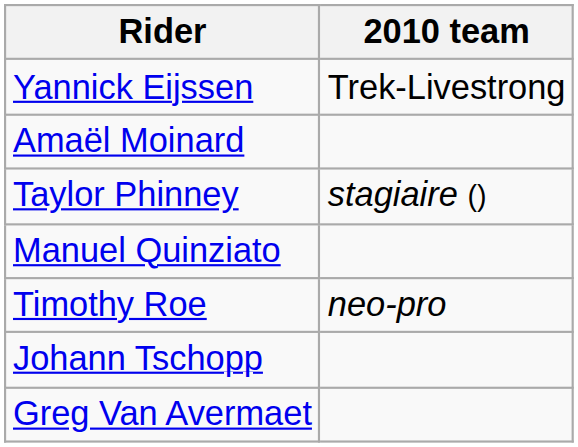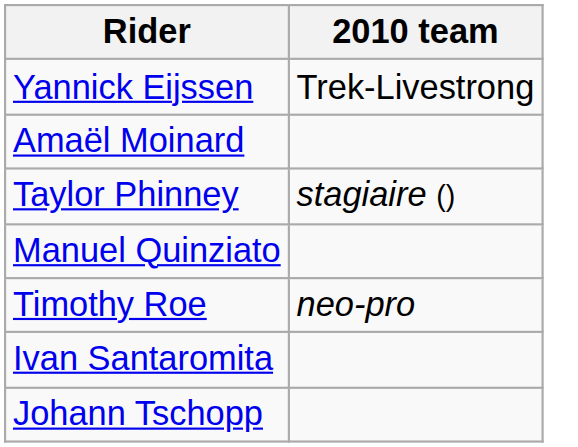+ row: Ivan Santaromita
- row: Greg Van Avermaet
